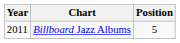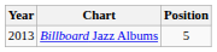Billboard Jazz Albums | Year: 2011 -> 2013
